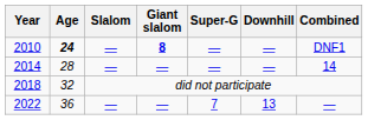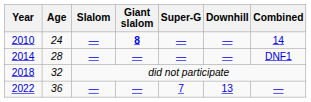2010 | Age: bold -> normal
2010 | Combined: DNF1 -> 14
2014 | Combined: 14 -> DNF1
